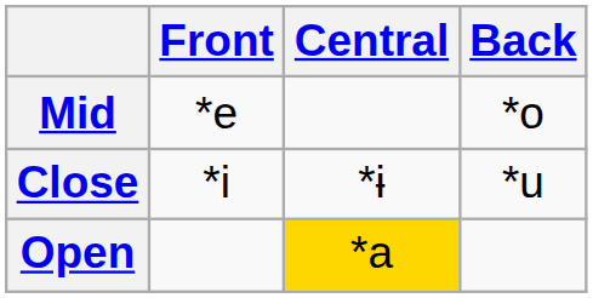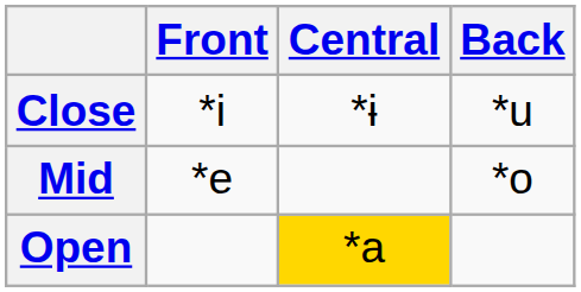rows swapped: Close <-> Mid
